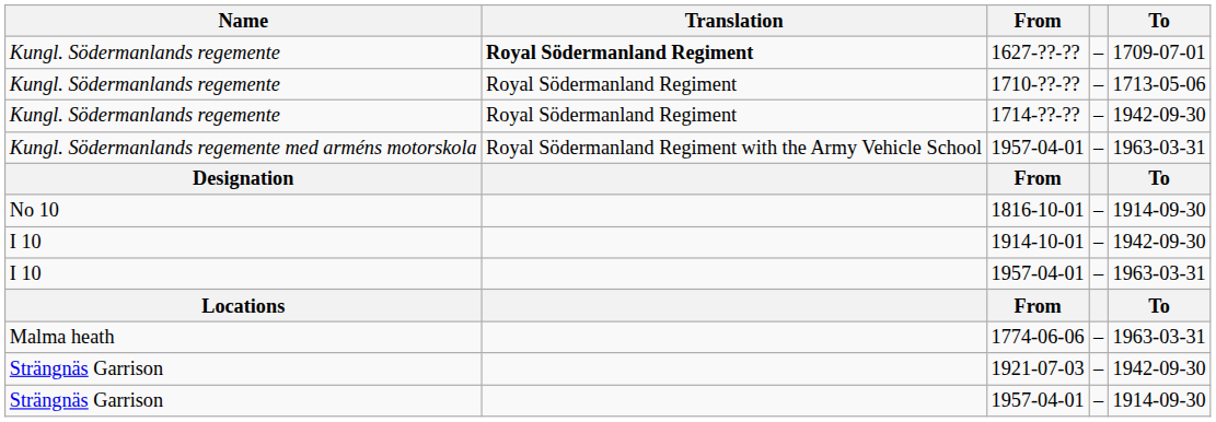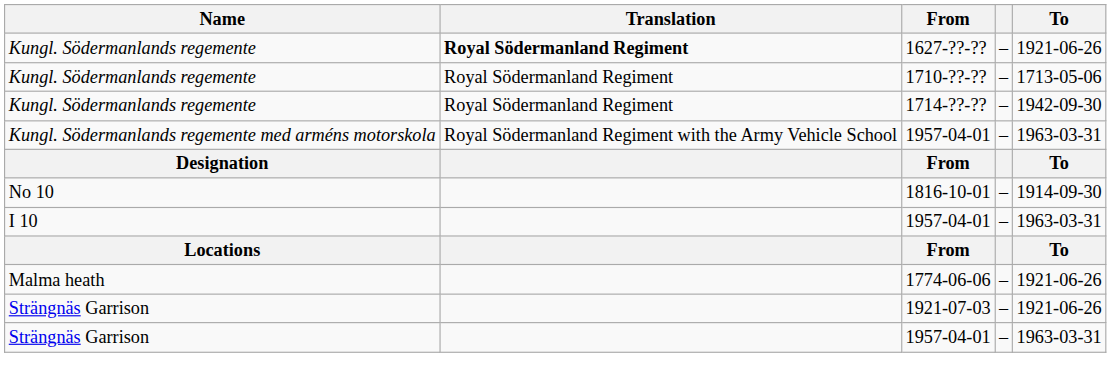1627-??-?? | To: 1709-07-01 -> 1921-06-26
- row: I 10 | 1914-10-01 | – | 1942-09-30
1774-06-06 | To: 1963-03-31 -> 1921-06-26
1921-07-03 | To: 1942-09-30 -> 1921-06-26
Strängnäs Garrison / 1957-04-01 | To: 1914-09-30 -> 1963-03-31
